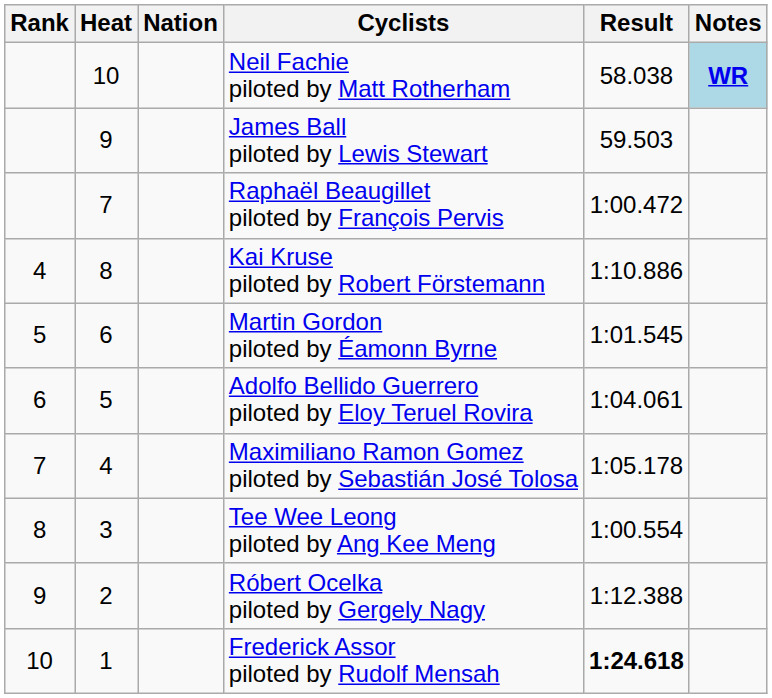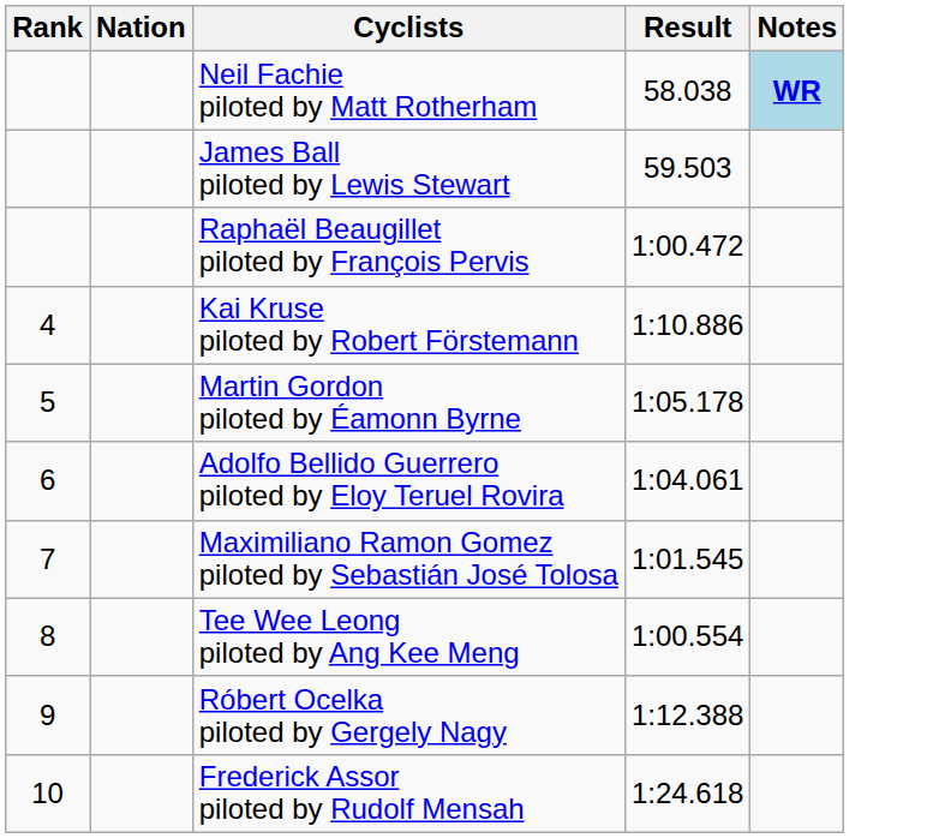- column: Heat | 10 | 9 | 7 | 8 | 6 | 5 | 4 | 3 | 2 | 1
Martin Gordon piloted by Éamonn Byrne | Result: 1:01.545 -> 1:05.178
Maximiliano Ramon Gomez piloted by Sebastián José Tolosa | Result: 1:05.178 -> 1:01.545
Frederick Assor piloted by Rudolf Mensah | Result: bold -> normal
